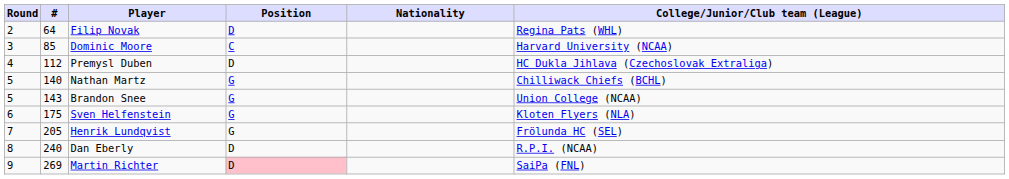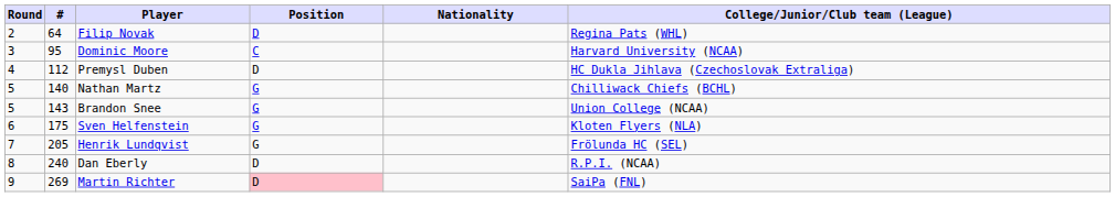Dominic Moore | #: 85 -> 95
